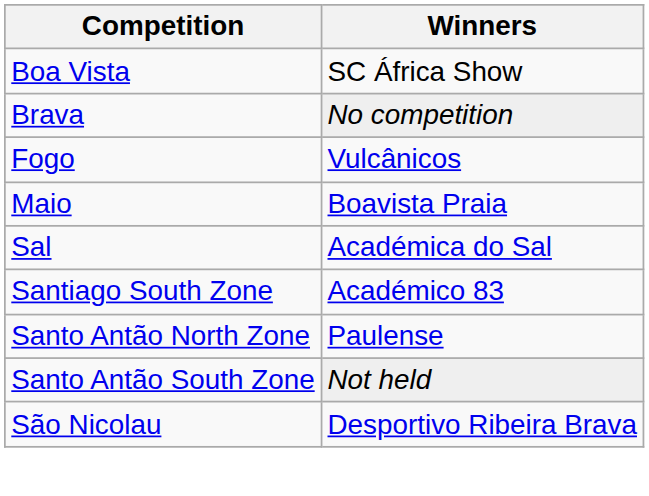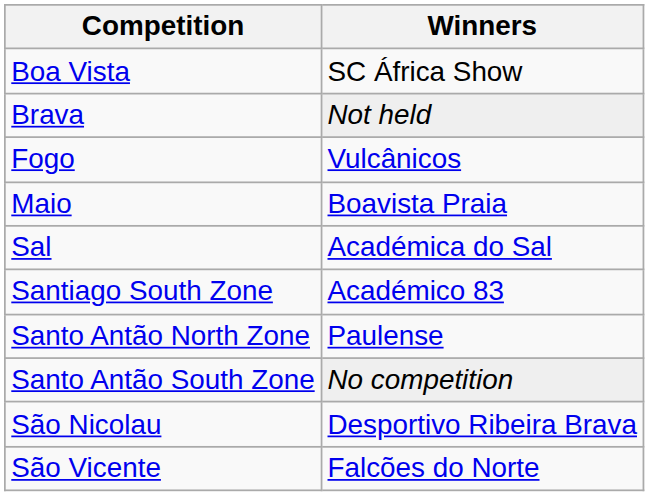Brava | Winners: No competition -> Not held
Santo Antão South Zone | Winners: Not held -> No competition
+ row: São Vicente | Falcões do Norte
